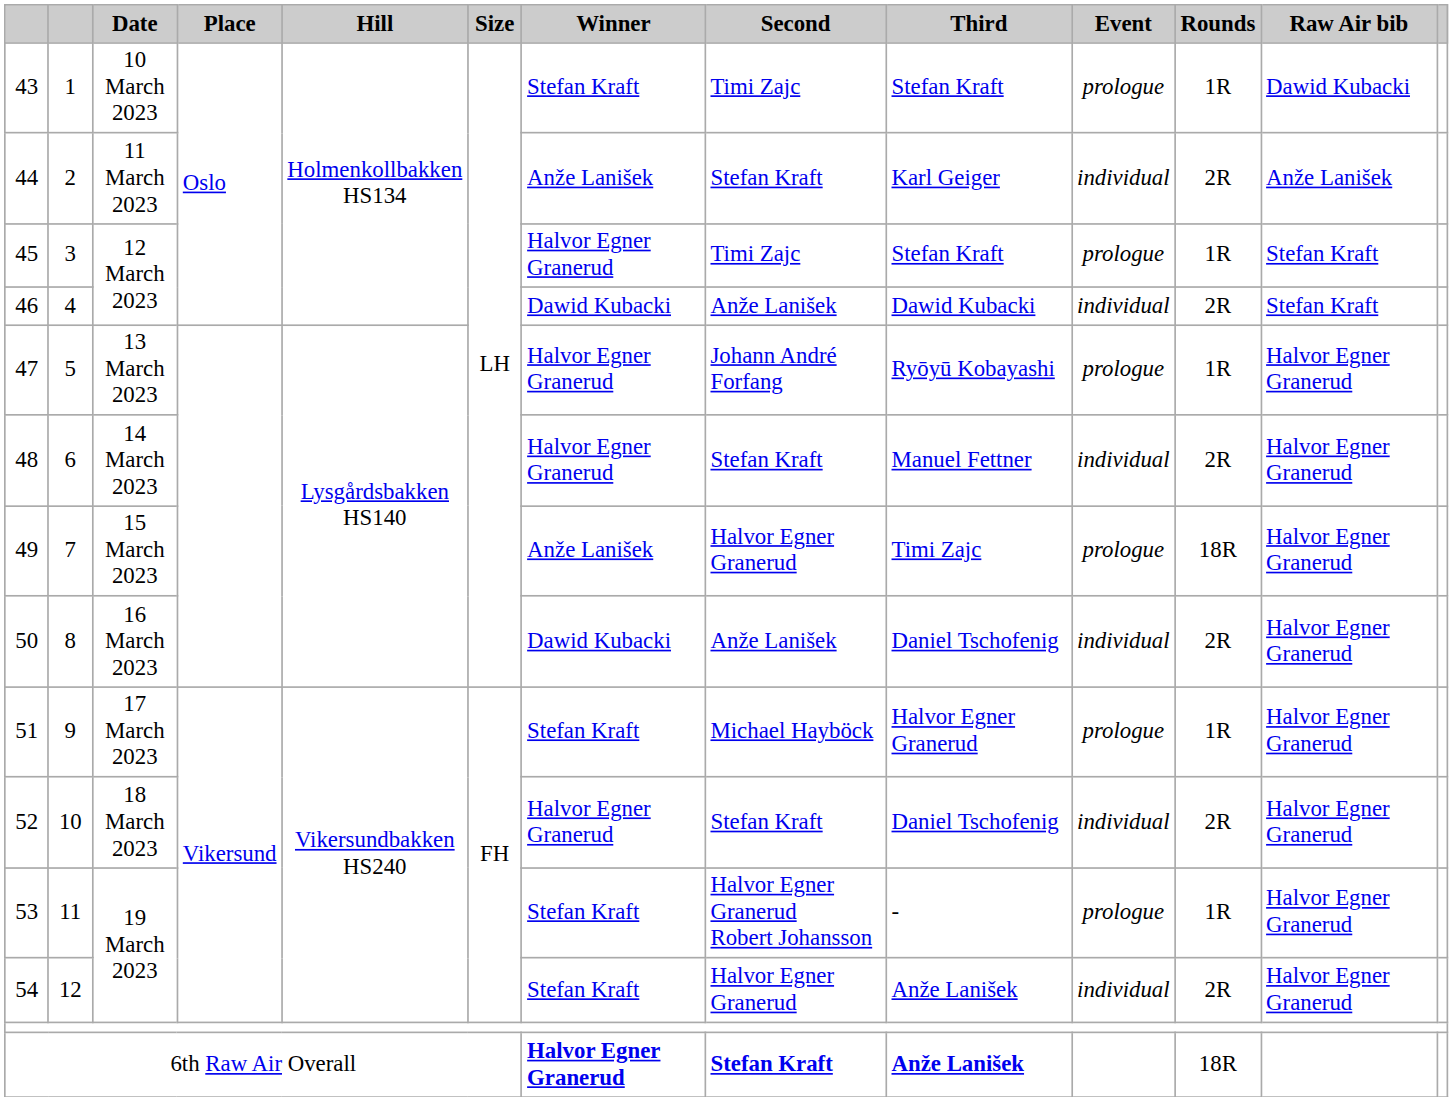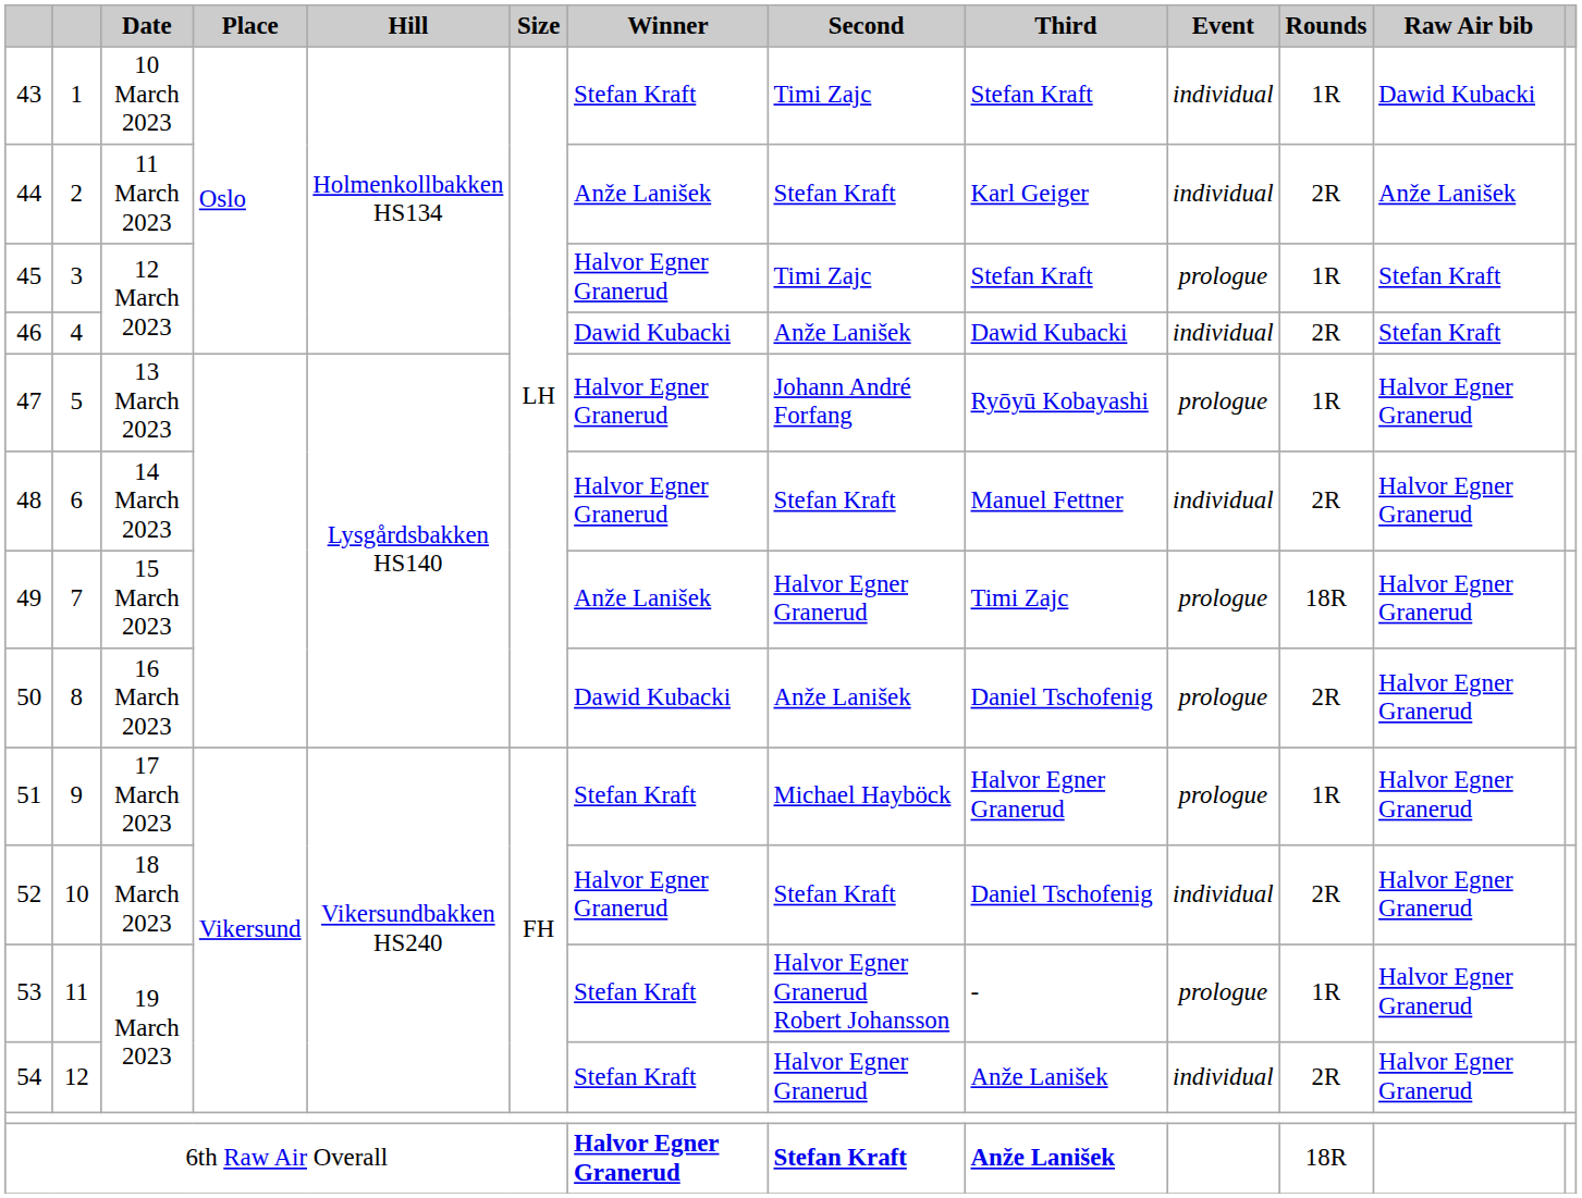43 | Event: prologue -> individual
50 | Event: individual -> prologue
